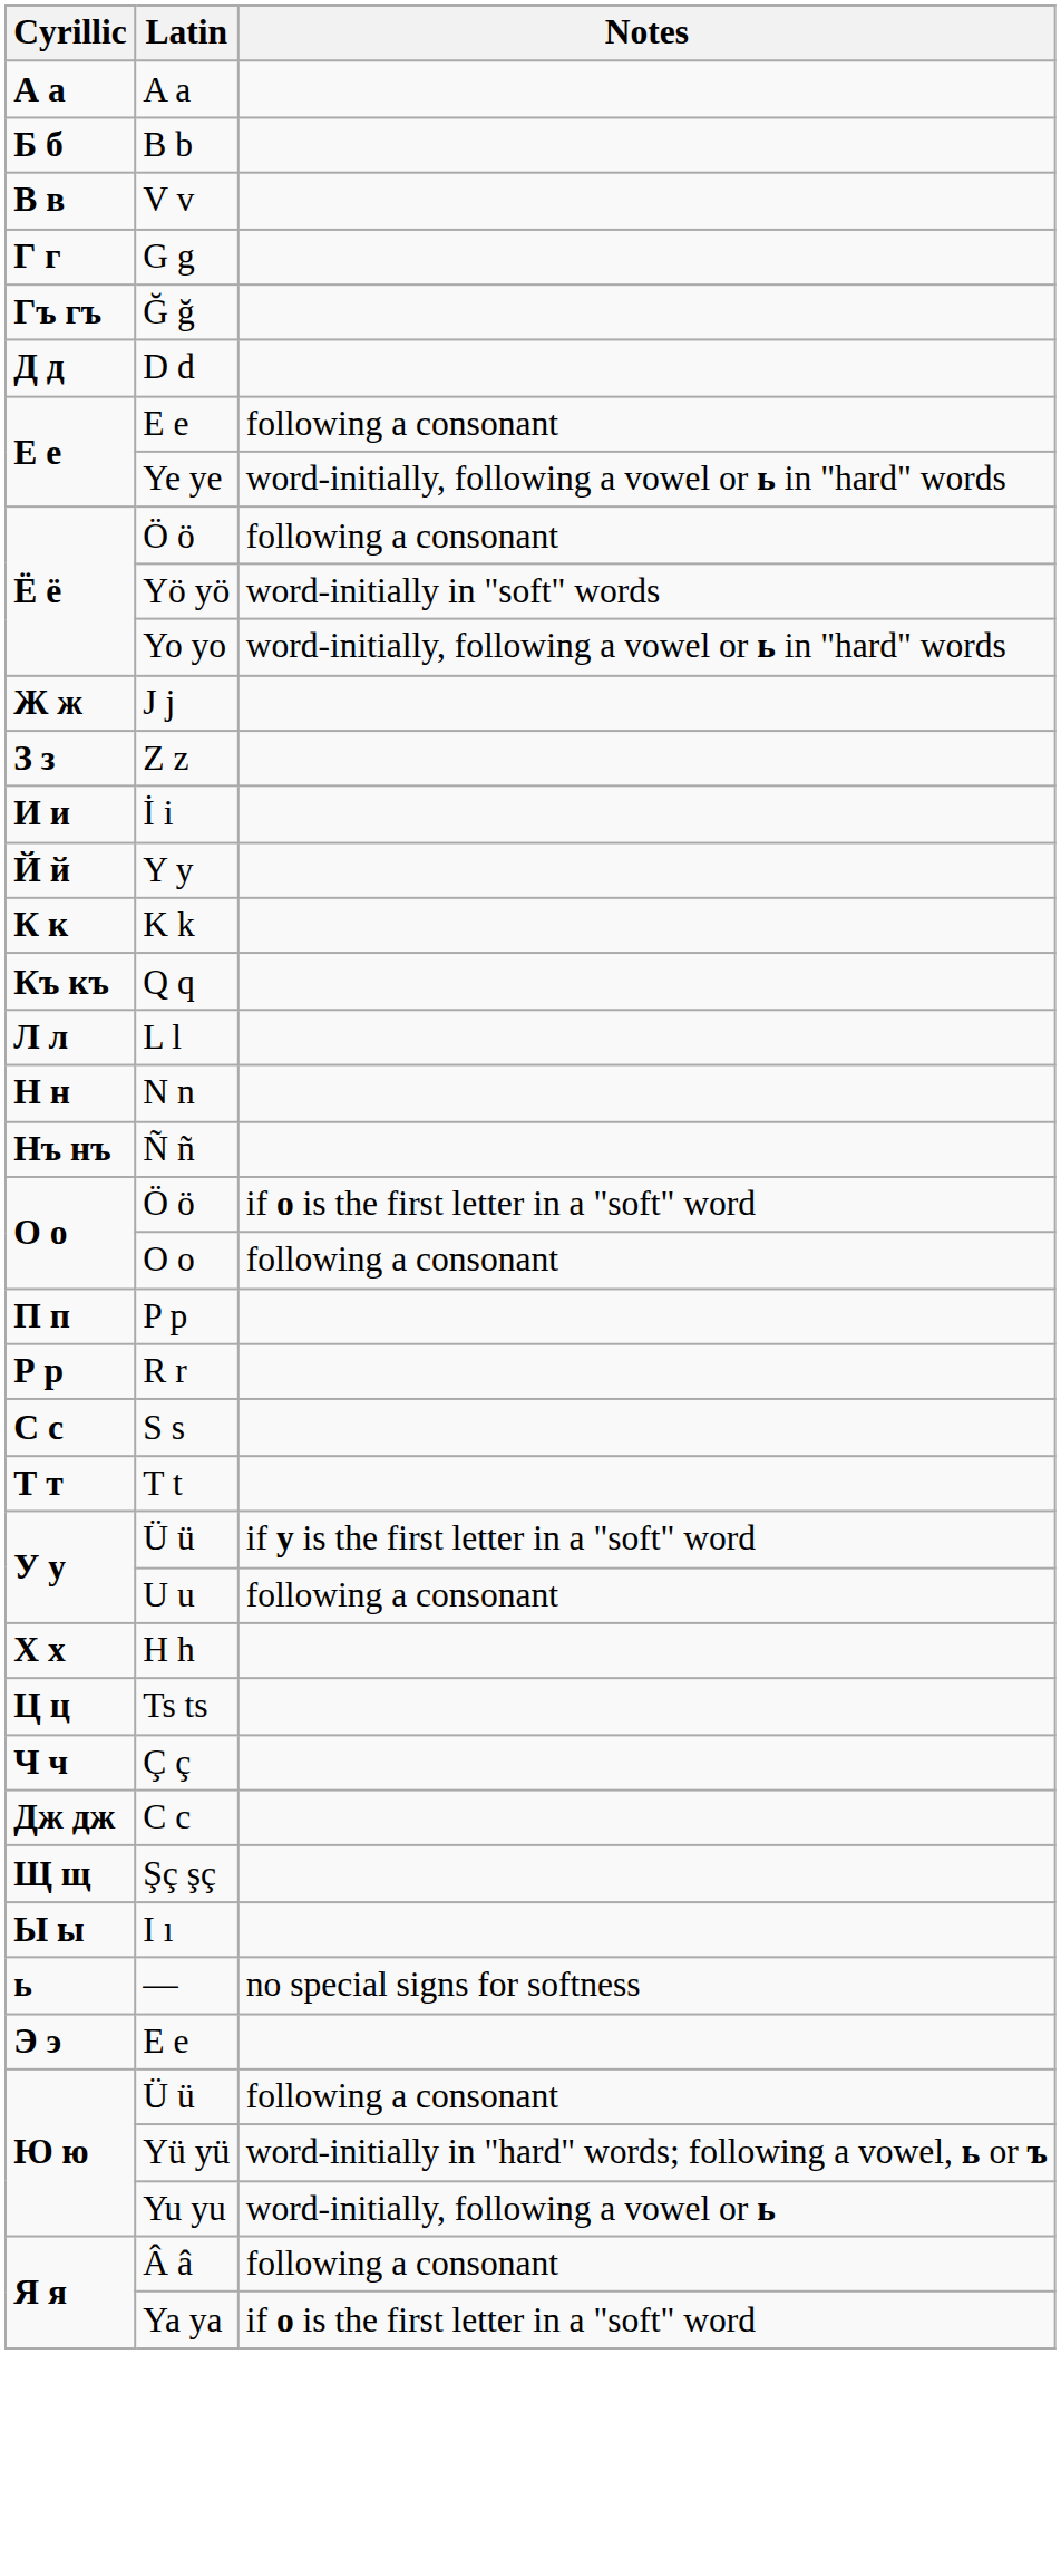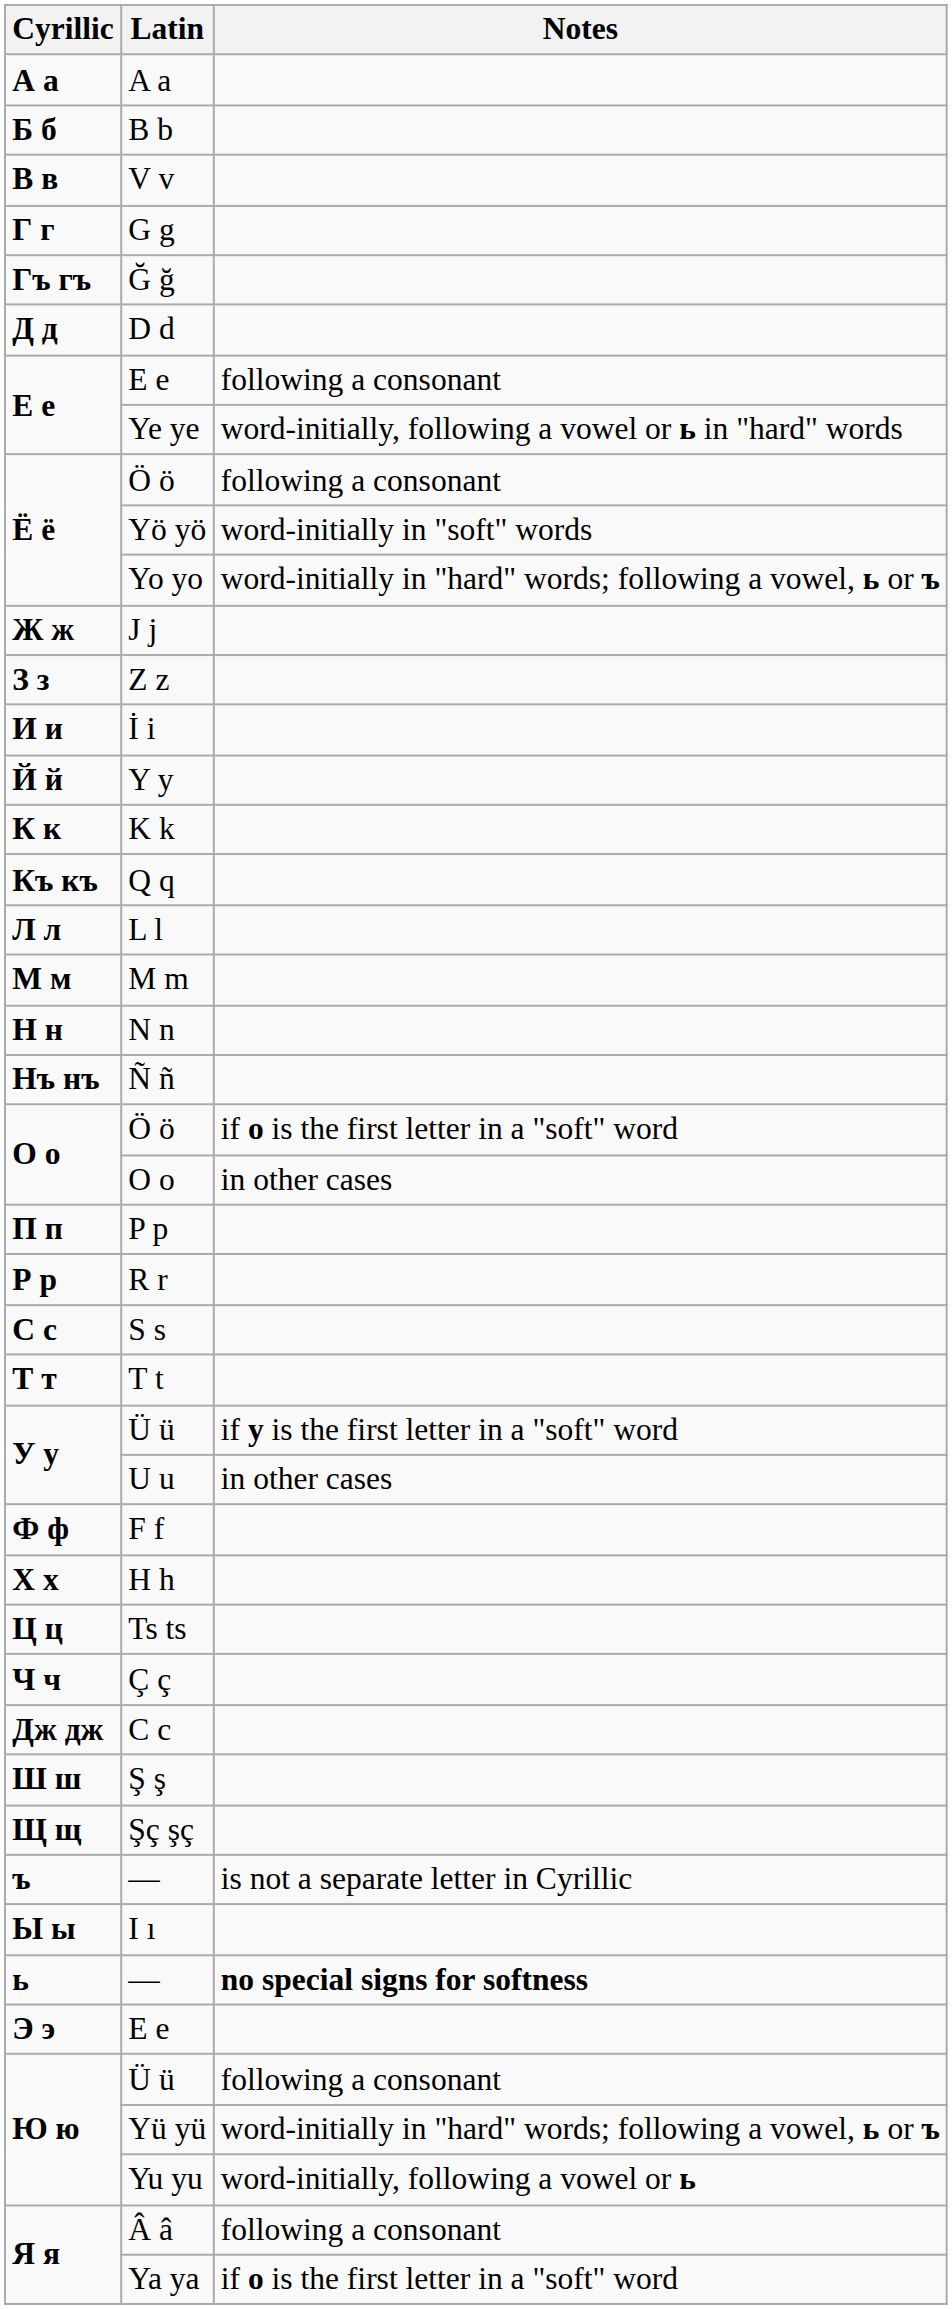Yo yo | Notes: word-initially, following a vowel or ь in "hard" words -> word-initially in "hard" words; following a vowel, ь or ъ
+ row: М м | M m
O o | Notes: following a consonant -> in other cases
U u | Notes: following a consonant -> in other cases
+ row: Ф ф | F f
+ row: Ш ш | Ş ş
+ row: ъ | — | is not a separate letter in Cyrillic
ь / — | Notes: normal -> bold
